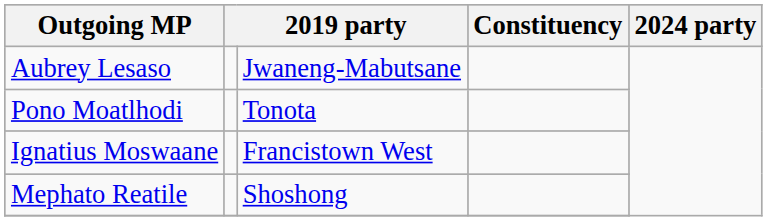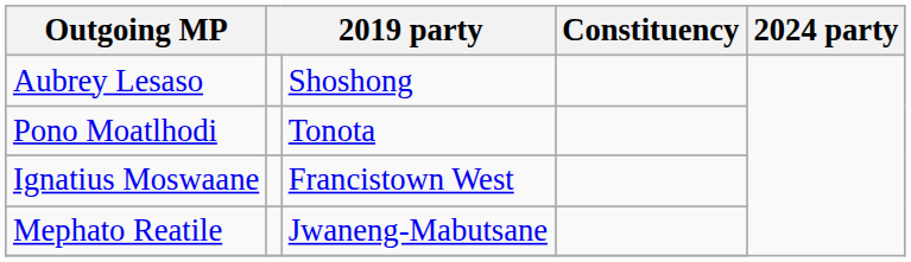Aubrey Lesaso | column 3: Jwaneng-Mabutsane -> Shoshong
Mephato Reatile | column 3: Shoshong -> Jwaneng-Mabutsane
